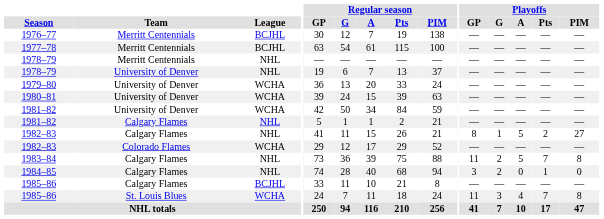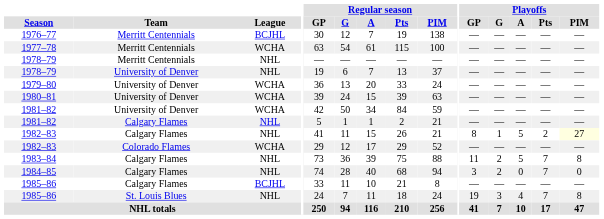1977–78 | League: BCJHL -> WCHA
1982–83 / Calgary Flames | Playoffs / PIM: no background -> lightyellow background
1984–85 | Playoffs / Pts: 1 -> 7
1985–86 / St. Louis Blues | League: WCHA -> NHL
1985–86 / St. Louis Blues | Playoffs / GP: 11 -> 19
